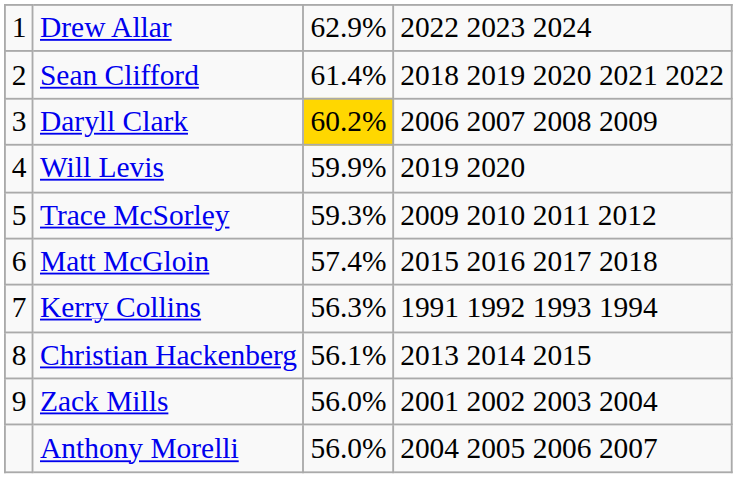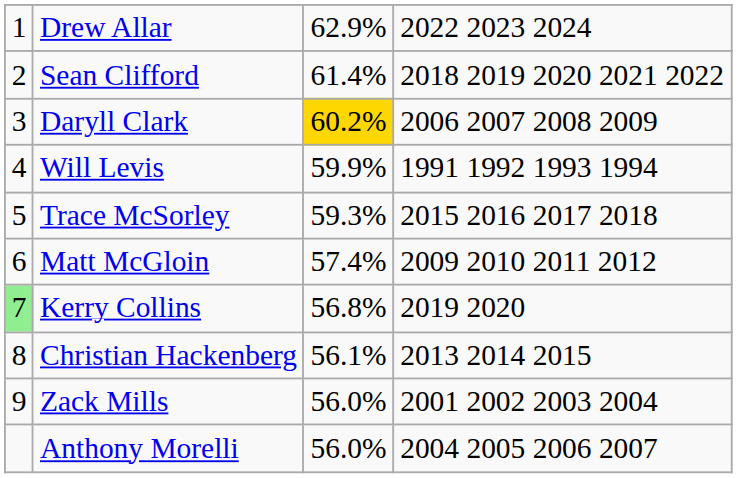Will Levis | column 4: 2019 2020 -> 1991 1992 1993 1994
Trace McSorley | column 4: 2009 2010 2011 2012 -> 2015 2016 2017 2018
Matt McGloin | column 4: 2015 2016 2017 2018 -> 2009 2010 2011 2012
Kerry Collins | column 1: no background -> lightgreen background
Kerry Collins | column 3: 56.3% -> 56.8%
Kerry Collins | column 4: 1991 1992 1993 1994 -> 2019 2020
